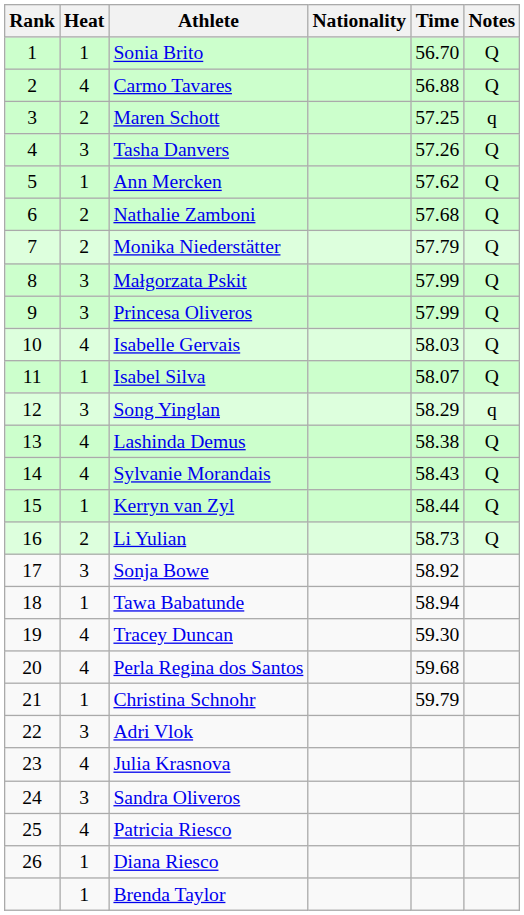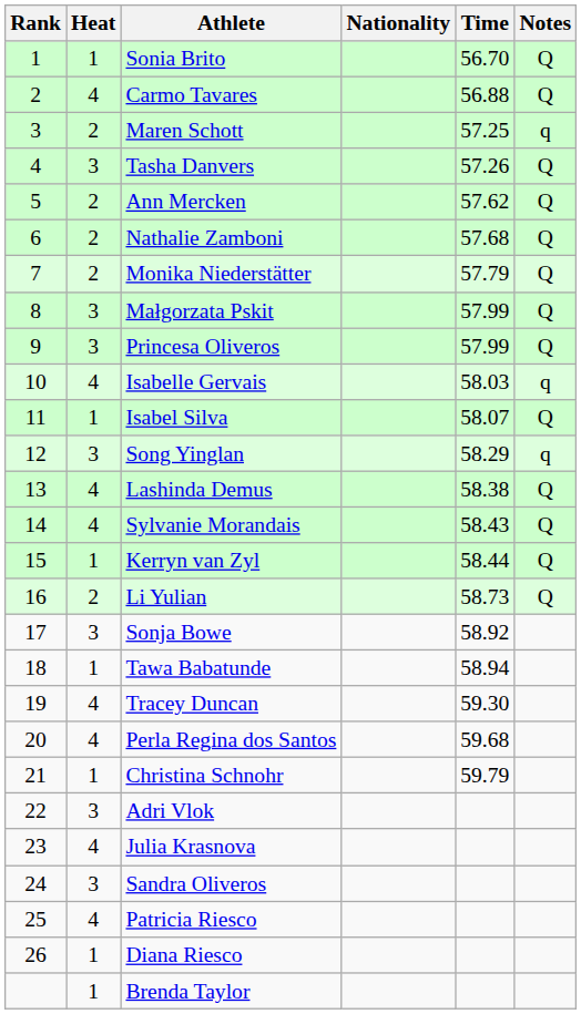Ann Mercken | Heat: 1 -> 2
Isabelle Gervais | Notes: Q -> q
